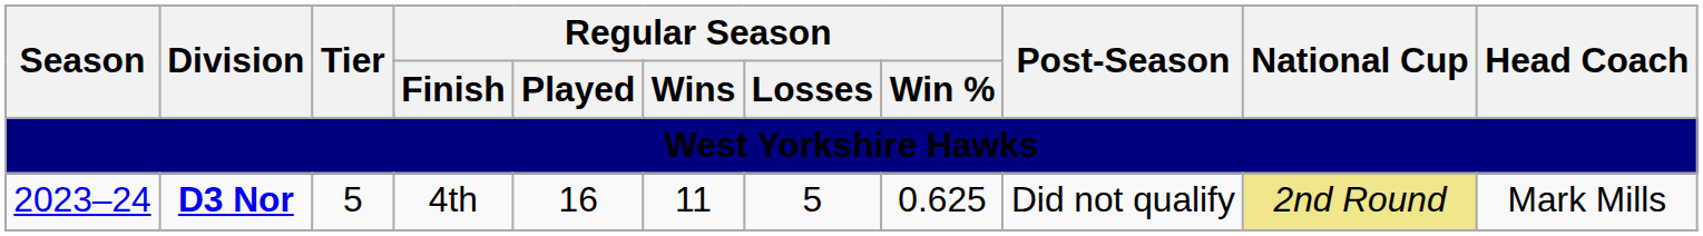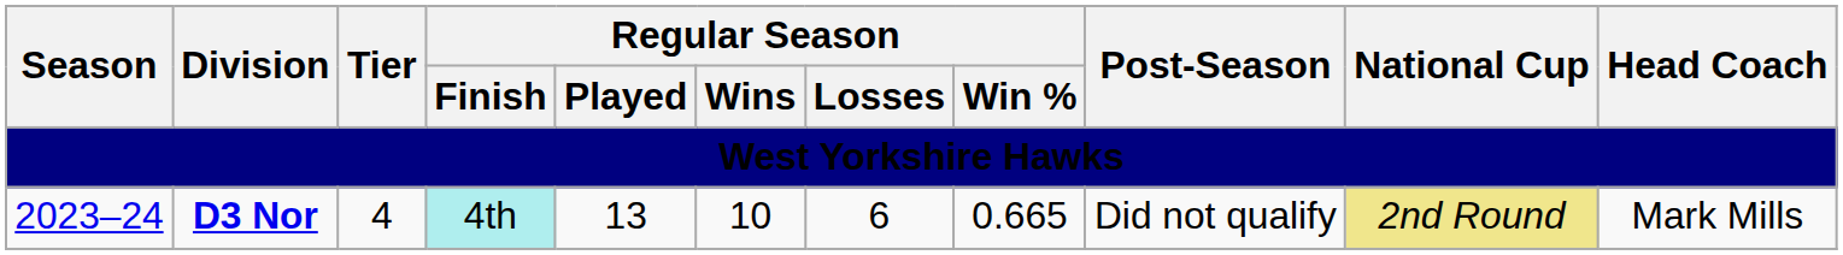2023–24 | Tier: 5 -> 4
2023–24 | Regular Season / Finish: no background -> paleturquoise background
2023–24 | Regular Season / Played: 16 -> 13
2023–24 | Regular Season / Wins: 11 -> 10
2023–24 | Regular Season / Losses: 5 -> 6
2023–24 | Regular Season / Win %: 0.625 -> 0.665
